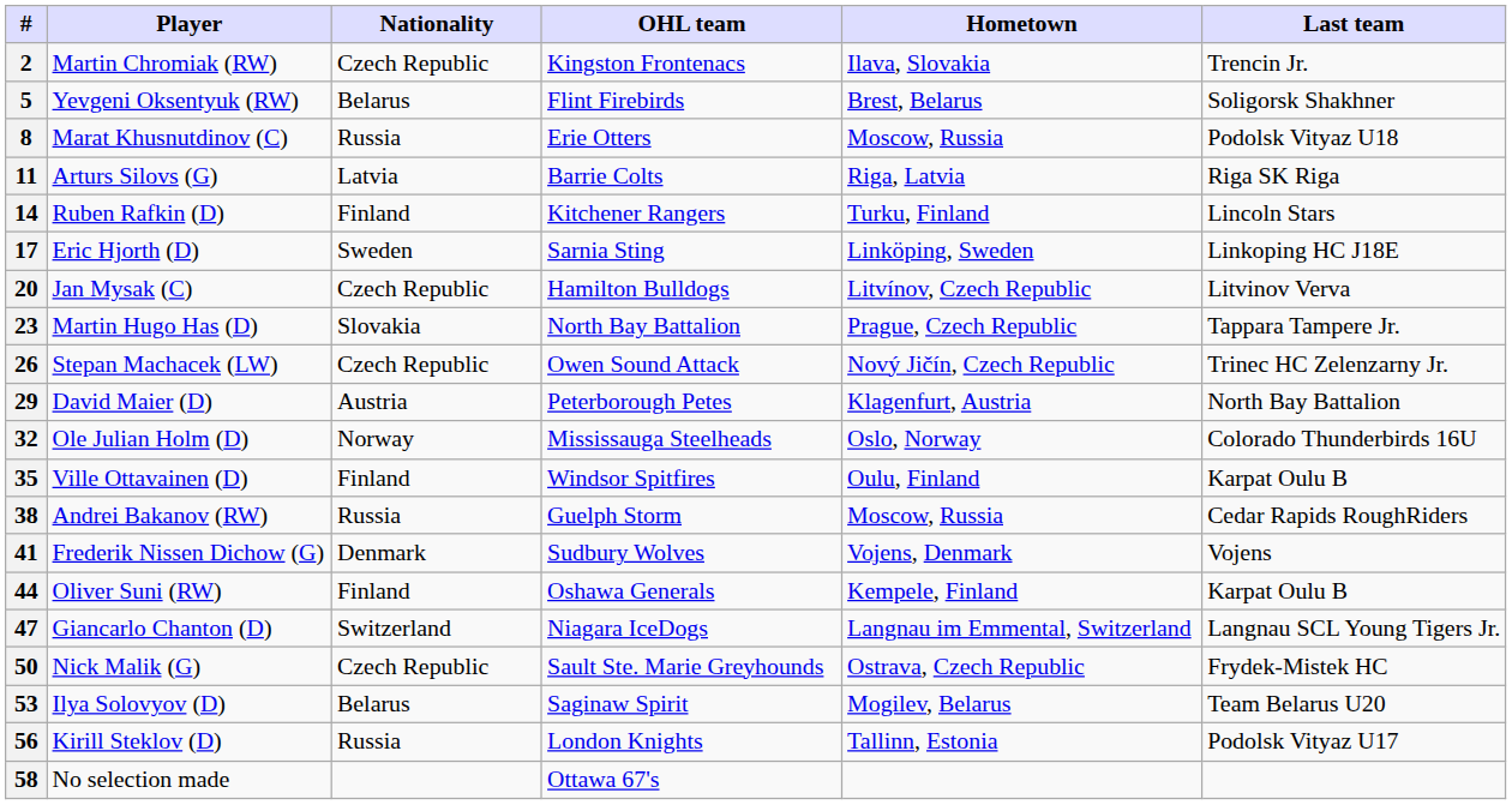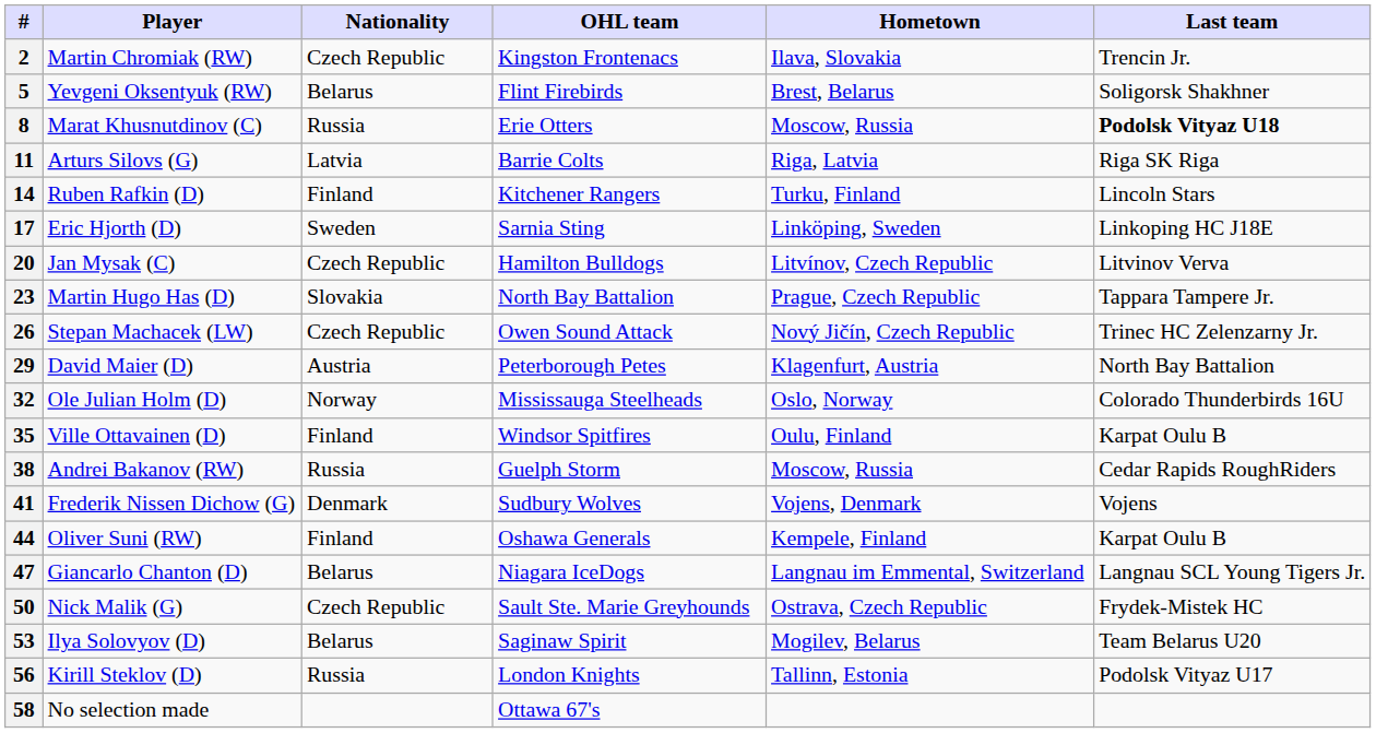8 | Last team: normal -> bold
47 | Nationality: Switzerland -> Belarus
